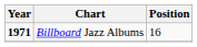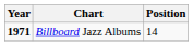Billboard Jazz Albums | Position: 16 -> 14
